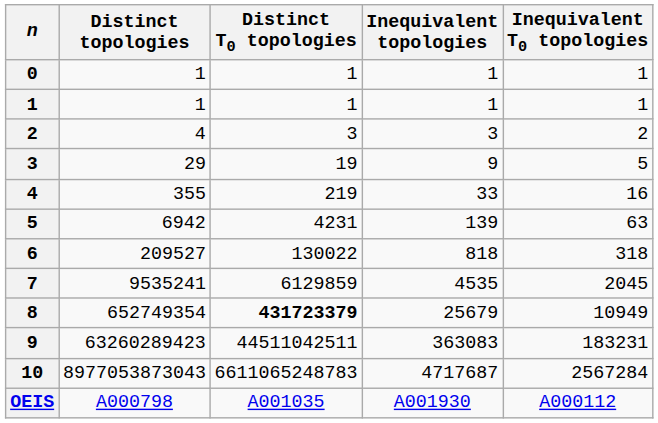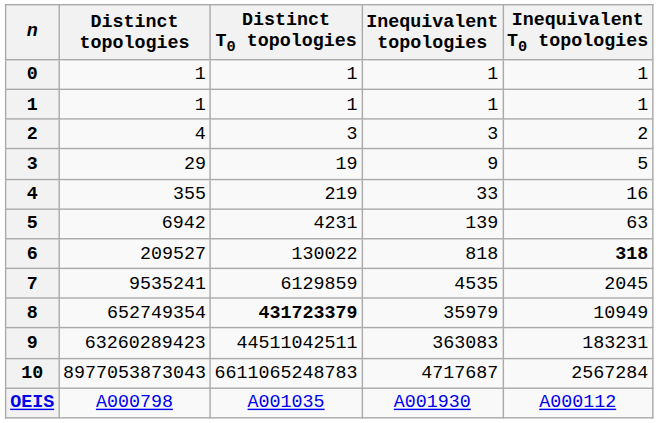6 | Inequivalent T0 topologies: normal -> bold
8 | Inequivalent topologies: 25679 -> 35979
